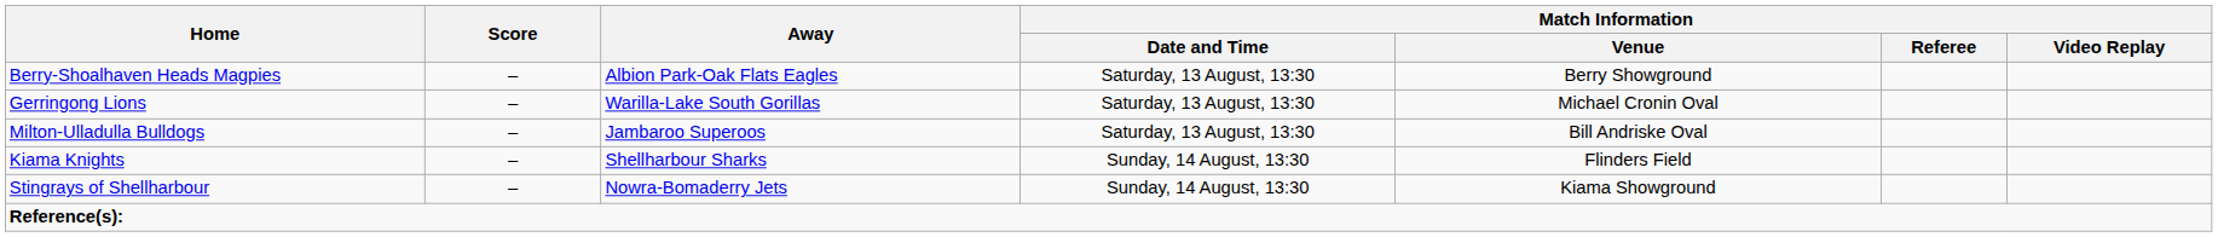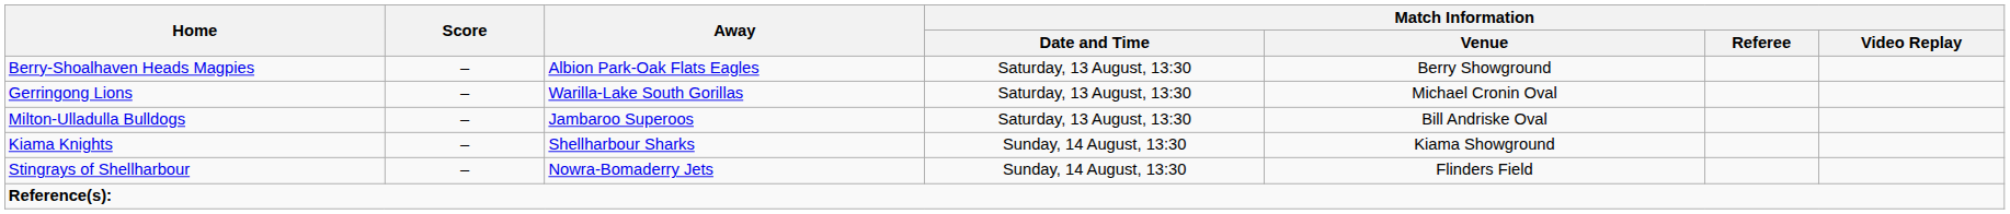Kiama Knights | Match Information / Venue: Flinders Field -> Kiama Showground
Stingrays of Shellharbour | Match Information / Venue: Kiama Showground -> Flinders Field
